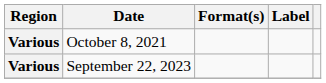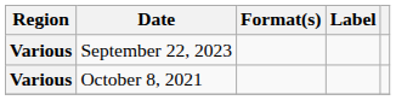rows swapped: October 8, 2021 <-> September 22, 2023
